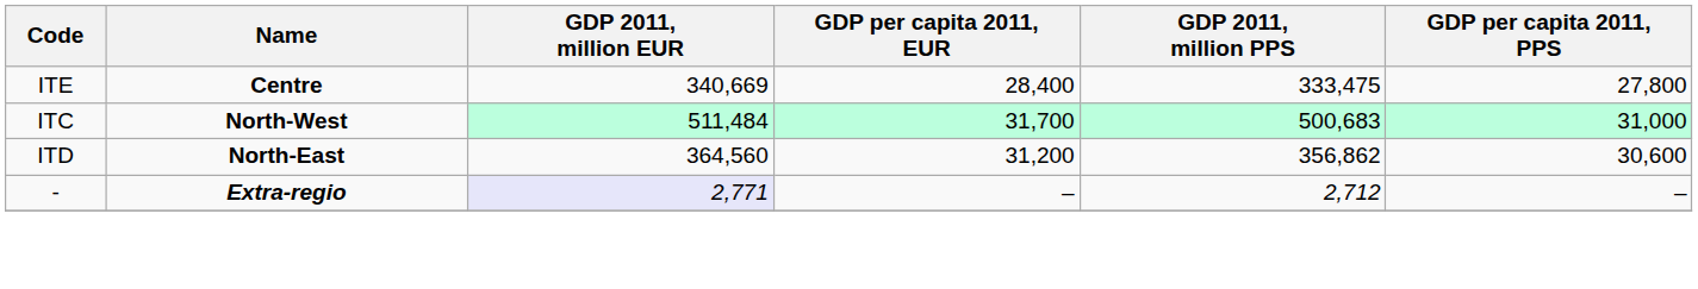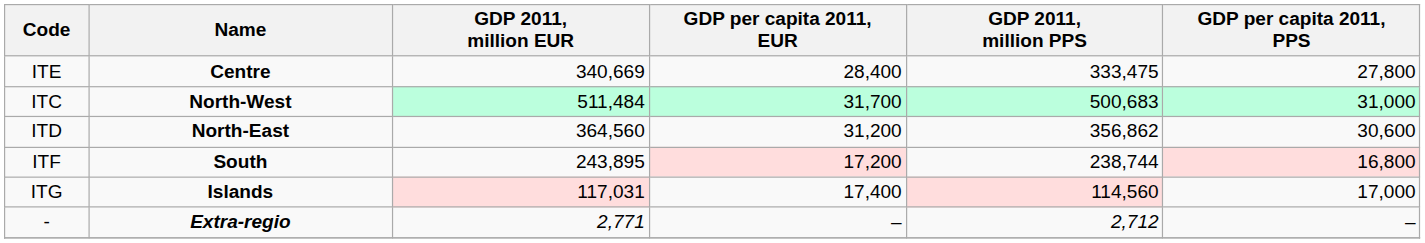+ row: ITF | South | 243,895 | 17,200 | 238,744 | 16,800
+ row: ITG | Islands | 117,031 | 17,400 | 114,560 | 17,000
- | GDP 2011, million EUR: lavender background -> no background
